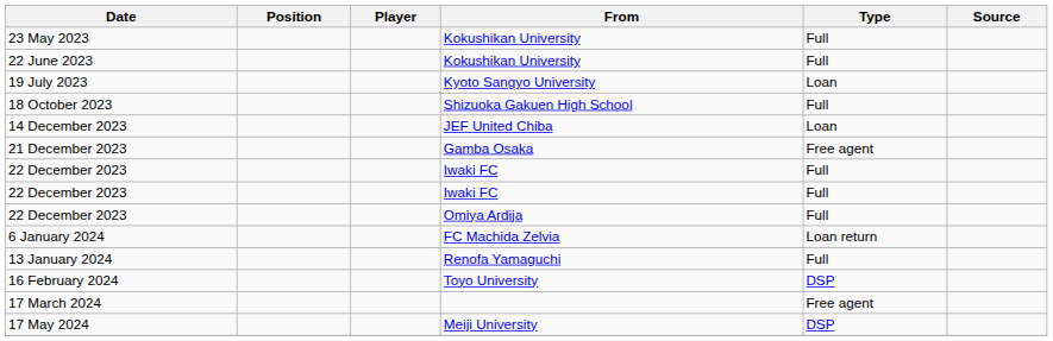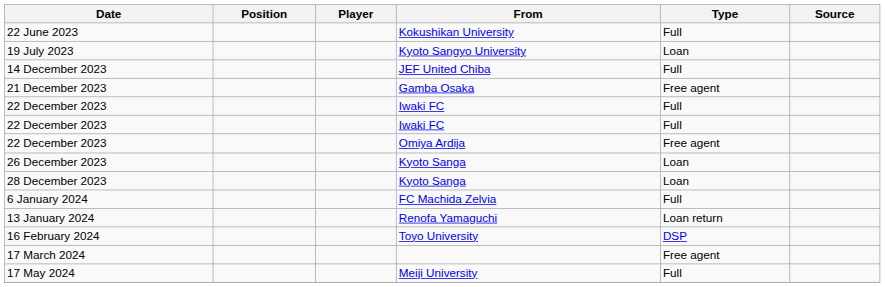- row: 23 May 2023 | Kokushikan University | Full
- row: 18 October 2023 | Shizuoka Gakuen High School | Full
14 December 2023 | Type: Loan -> Full
22 December 2023 / Omiya Ardija | Type: Full -> Free agent
+ row: 26 December 2023 | Kyoto Sanga | Loan
+ row: 28 December 2023 | Kyoto Sanga | Loan
6 January 2024 | Type: Loan return -> Full
13 January 2024 | Type: Full -> Loan return
17 May 2024 | Type: DSP -> Full
